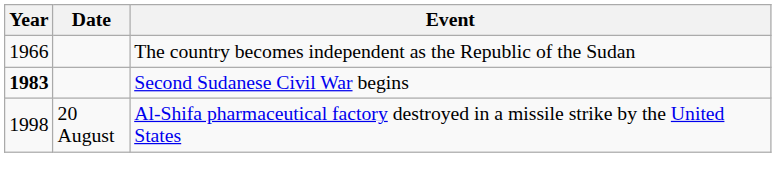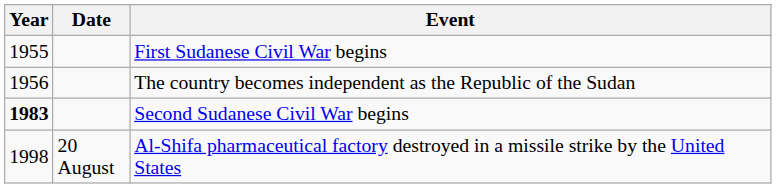+ row: 1955 | First Sudanese Civil War begins
The country becomes independent as the Republic of the Sudan | Year: 1966 -> 1956
